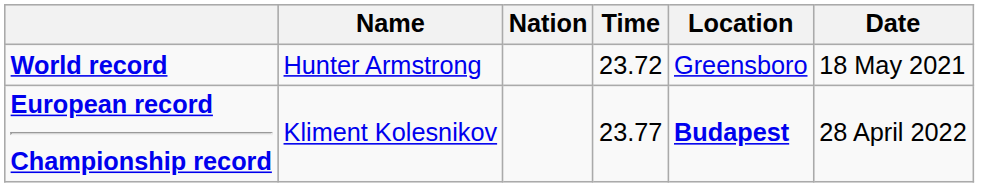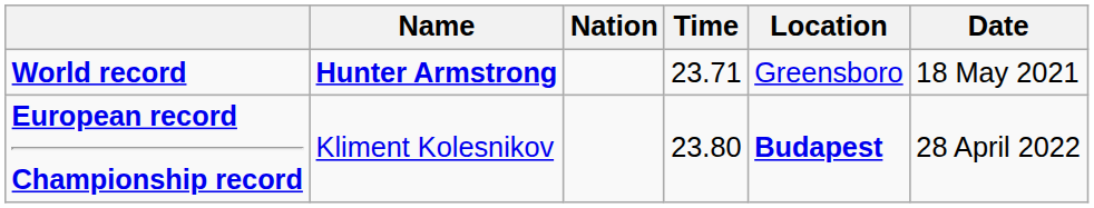World record | Name: normal -> bold
World record | Time: 23.72 -> 23.71
European record Championship record | Time: 23.77 -> 23.80
